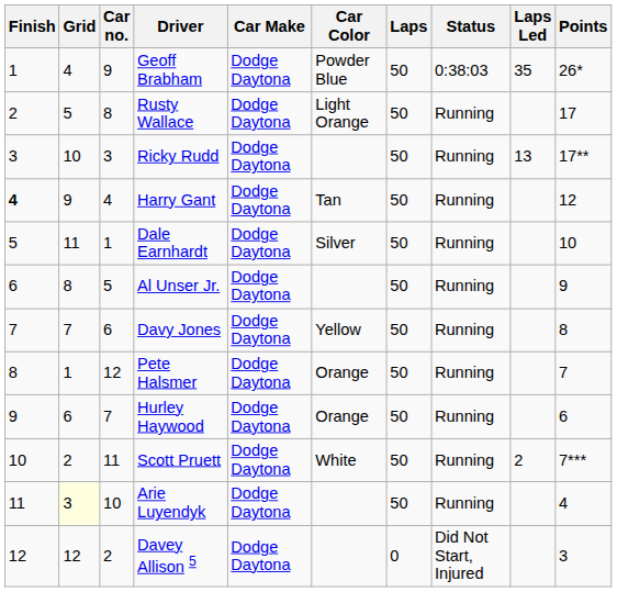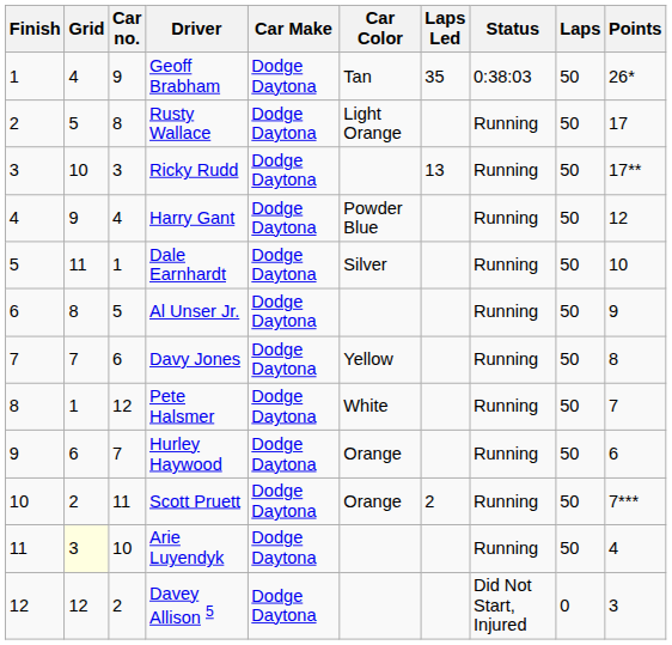columns swapped: Laps <-> Laps Led
Geoff Brabham | Car Color: Powder Blue -> Tan
Harry Gant | Finish: bold -> normal
Harry Gant | Car Color: Tan -> Powder Blue
Pete Halsmer | Car Color: Orange -> White
Scott Pruett | Car Color: White -> Orange
